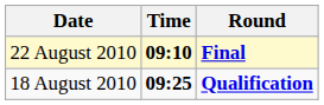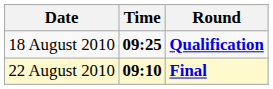rows swapped: 18 August 2010 <-> 22 August 2010
